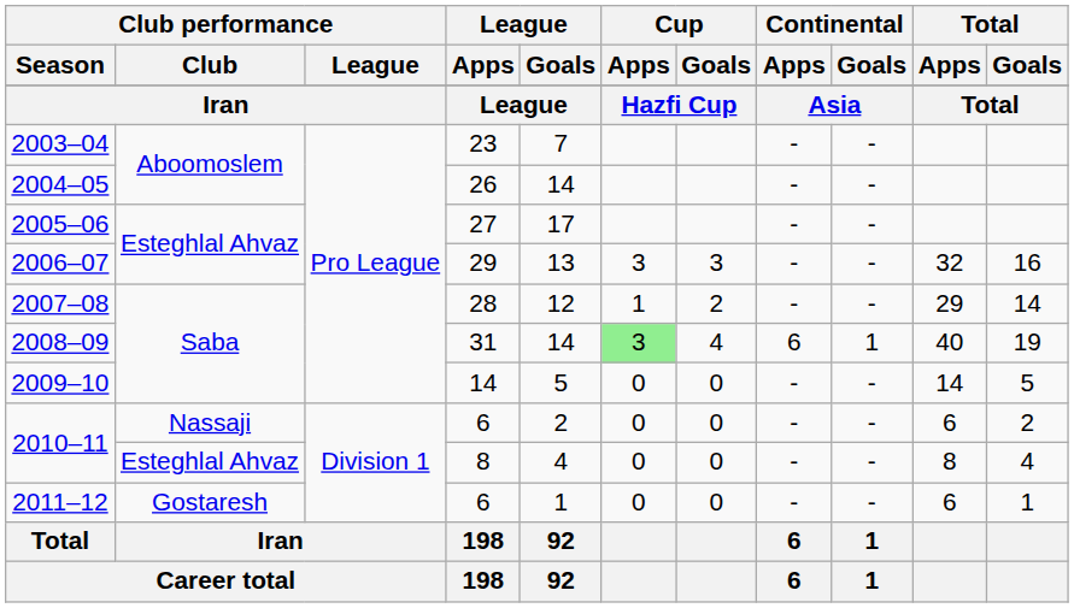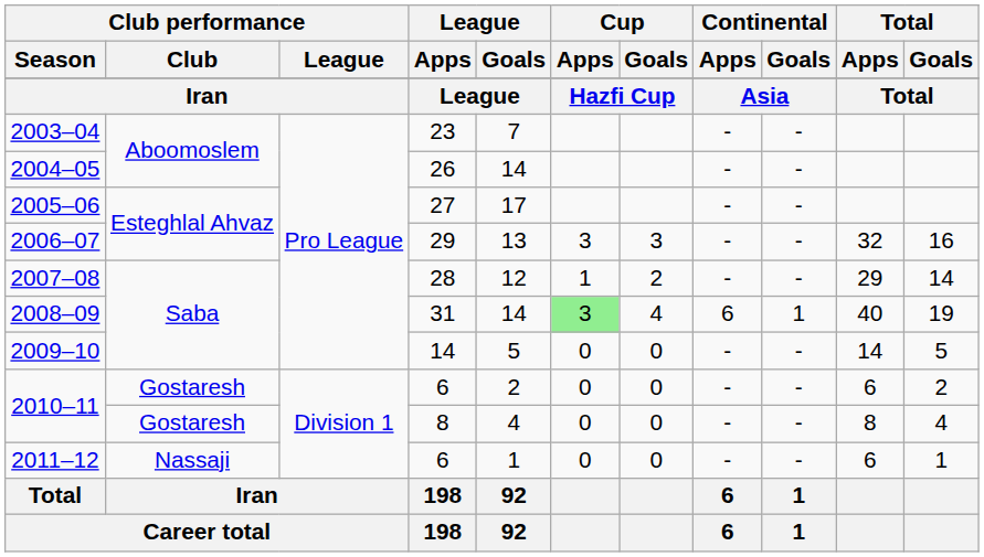2010–11 / 6 | Club performance / Club: Nassaji -> Gostaresh
2010–11 / 8 | Club performance / Club: Esteghlal Ahvaz -> Gostaresh
2011–12 | Club performance / Club: Gostaresh -> Nassaji
